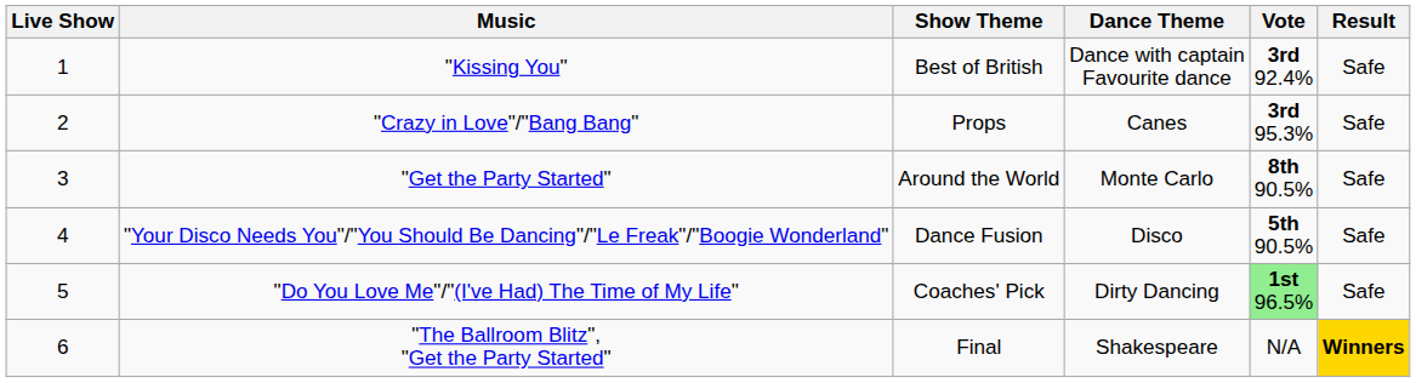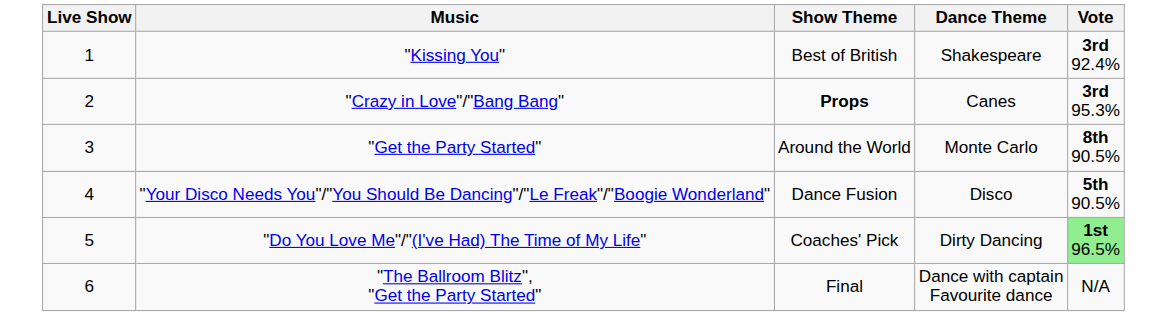- column: Result | Safe | Safe | Safe | Safe | Safe | Winners
"Kissing You" | Dance Theme: Dance with captain Favourite dance -> Shakespeare
"Crazy in Love"/"Bang Bang" | Show Theme: normal -> bold
"The Ballroom Blitz", "Get the Party Started" | Dance Theme: Shakespeare -> Dance with captain Favourite dance
